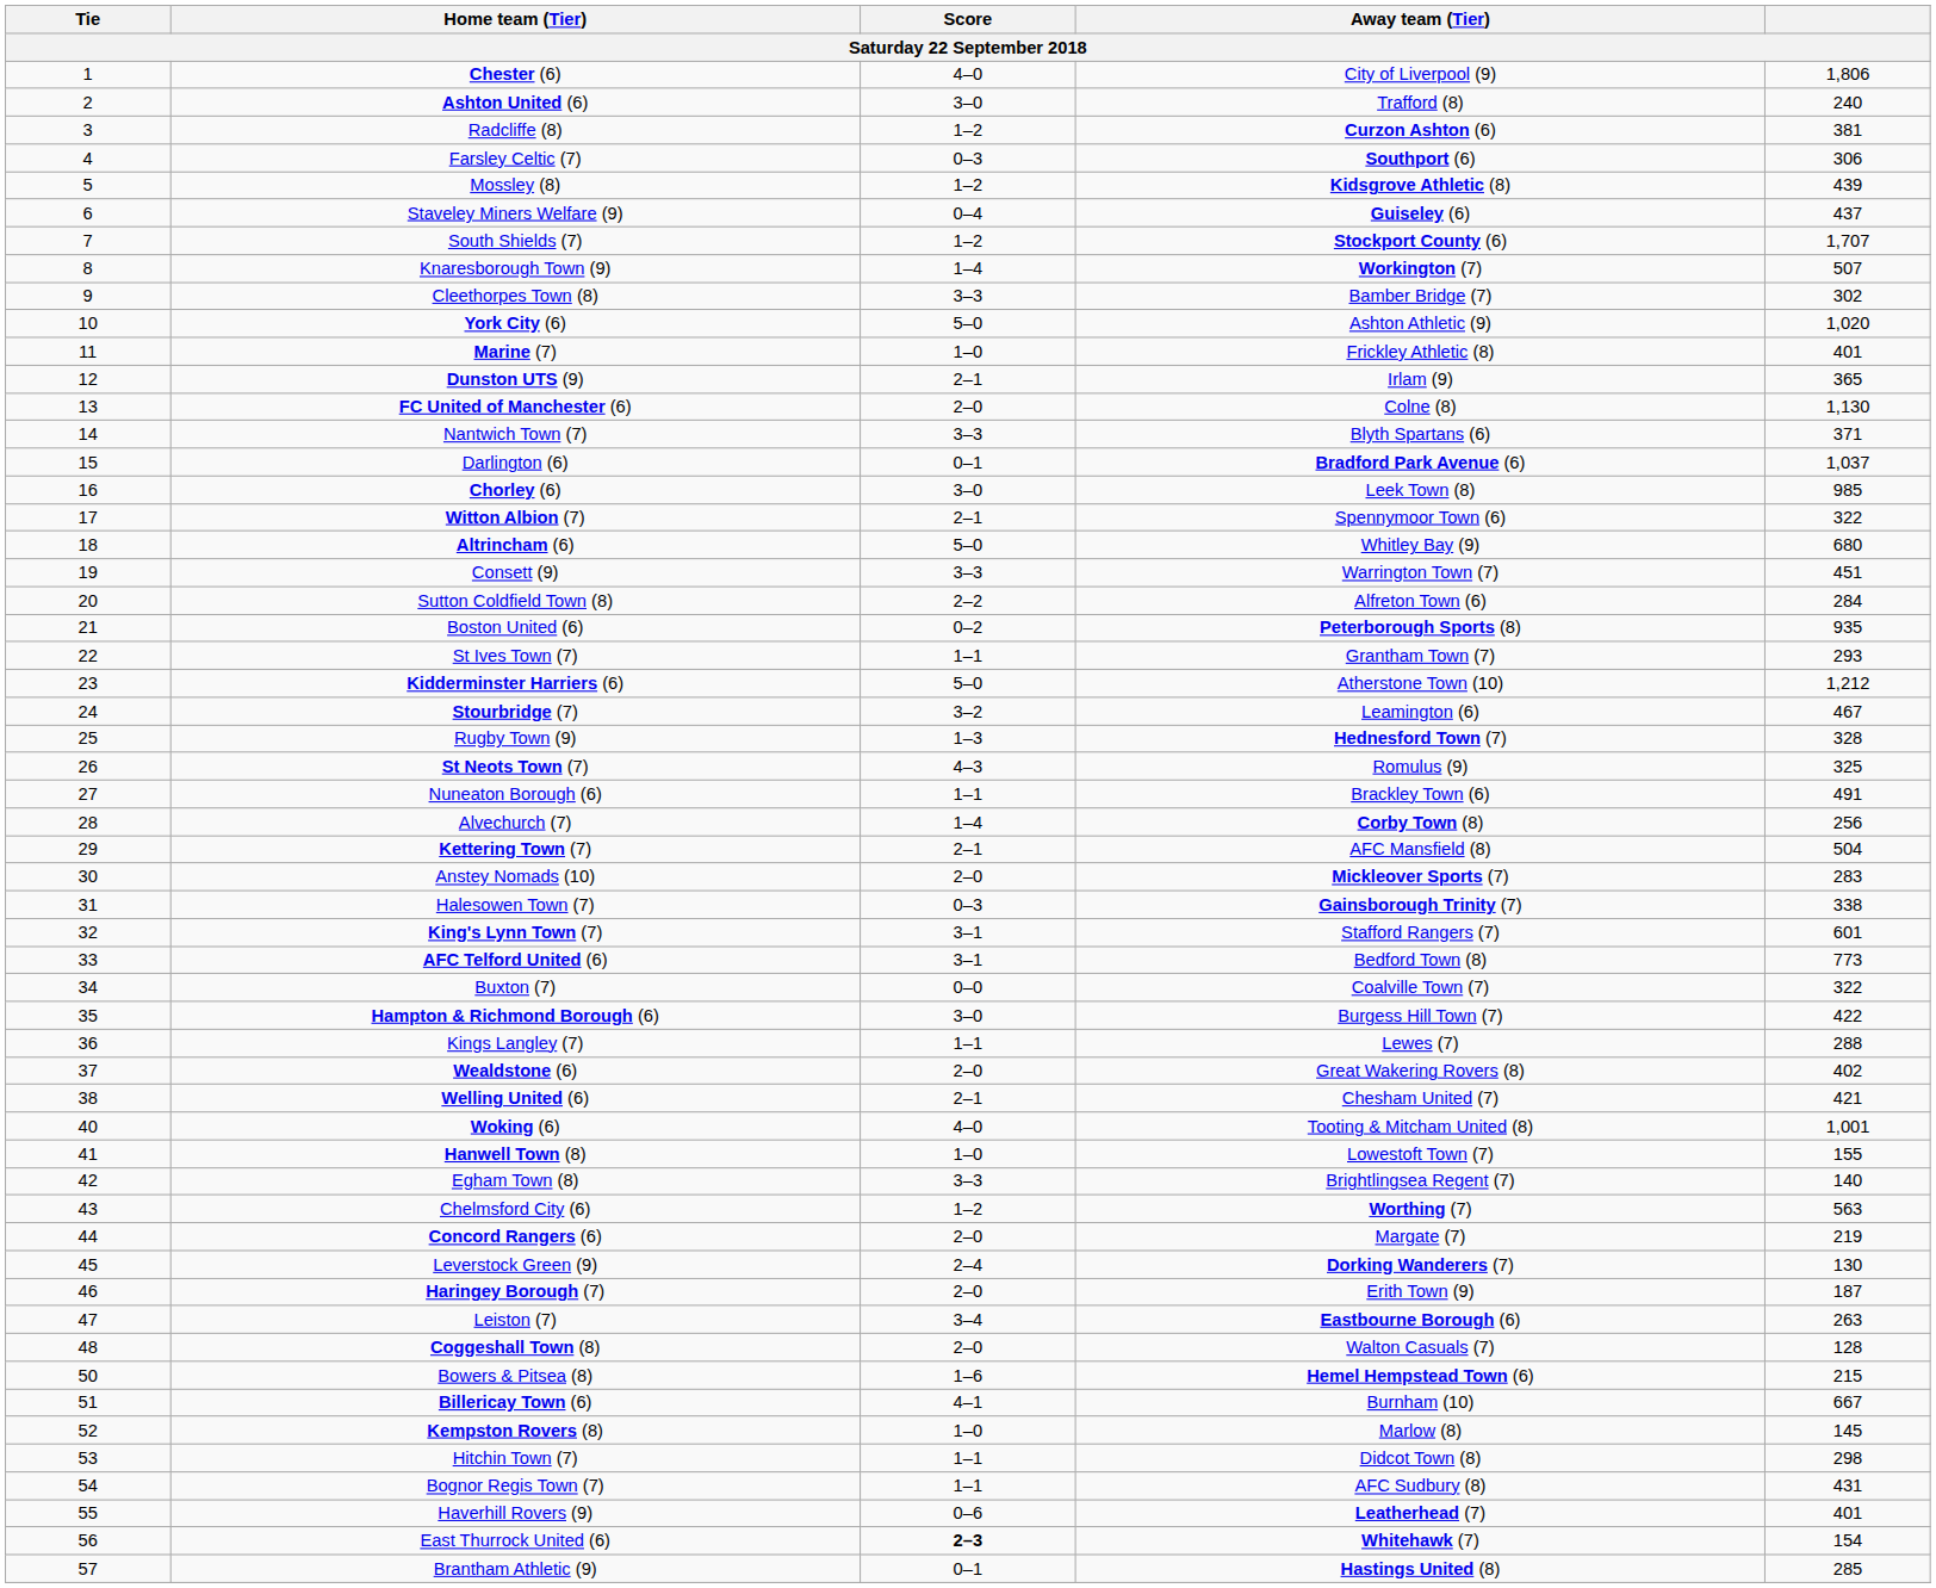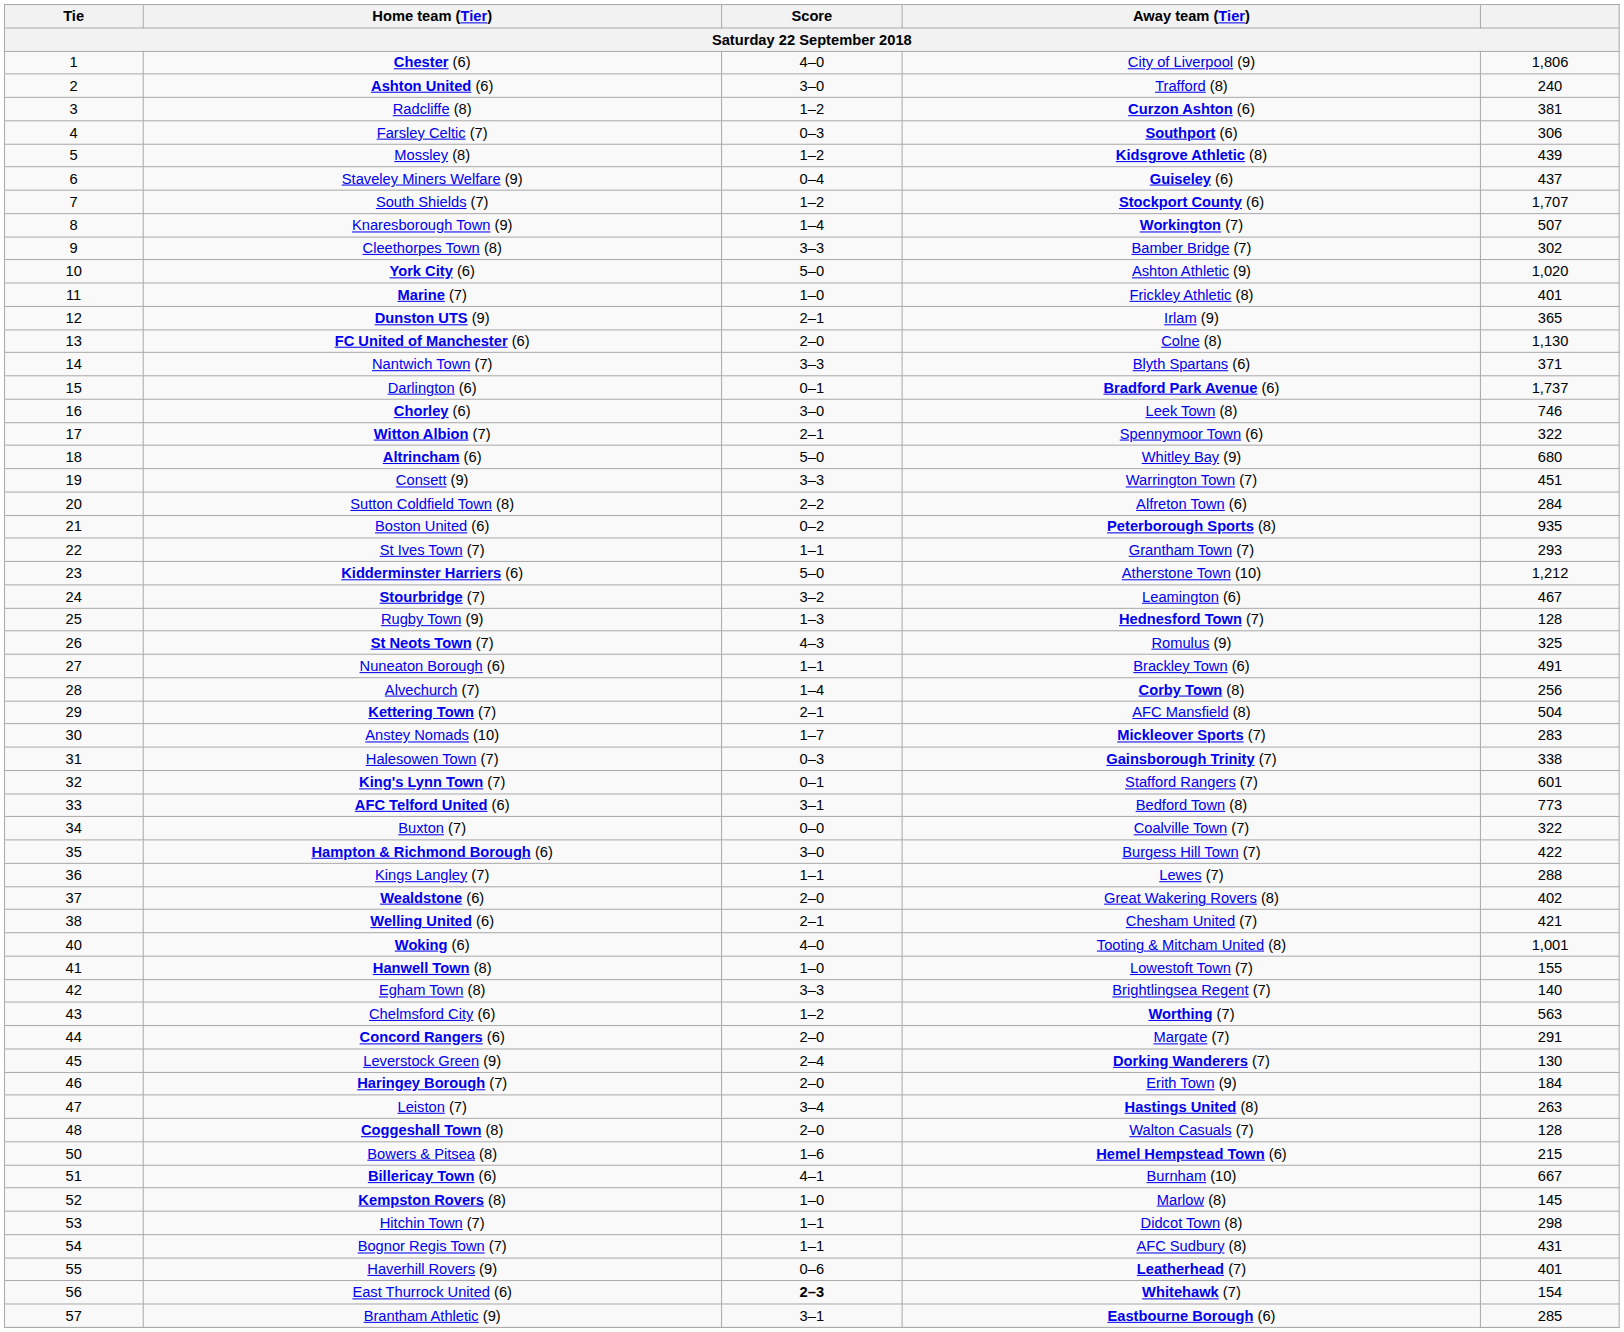Darlington (6) | column 5: 1,037 -> 1,737
Chorley (6) | column 5: 985 -> 746
Rugby Town (9) | column 5: 328 -> 128
Anstey Nomads (10) | Score: 2–0 -> 1–7
King's Lynn Town (7) | Score: 3–1 -> 0–1
Concord Rangers (6) | column 5: 219 -> 291
Haringey Borough (7) | column 5: 187 -> 184
Leiston (7) | Away team (Tier): Eastbourne Borough (6) -> Hastings United (8)
Brantham Athletic (9) | Score: 0–1 -> 3–1
Brantham Athletic (9) | Away team (Tier): Hastings United (8) -> Eastbourne Borough (6)
